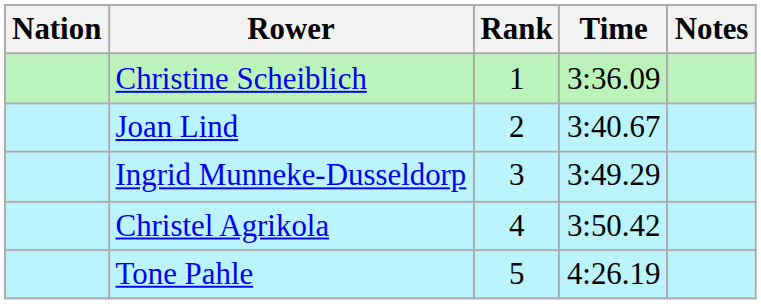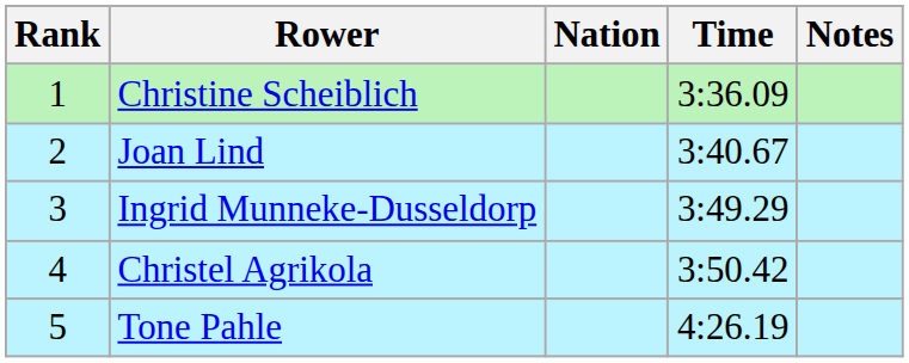columns swapped: Rank <-> Nation
